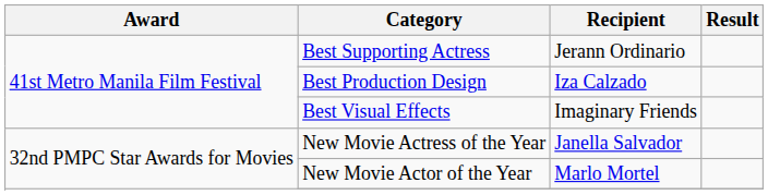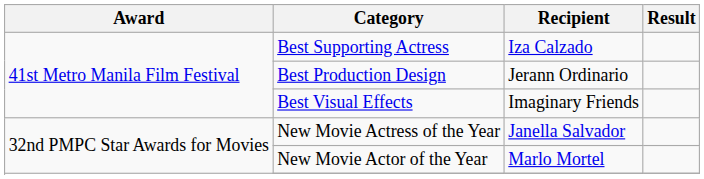Best Supporting Actress | Recipient: Jerann Ordinario -> Iza Calzado
Best Production Design | Recipient: Iza Calzado -> Jerann Ordinario
